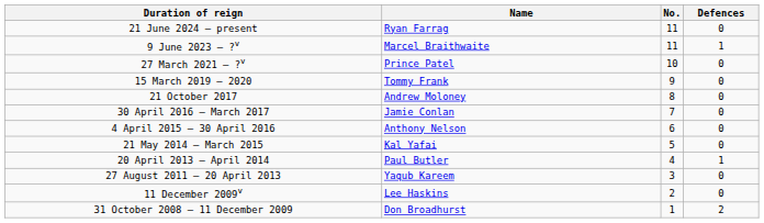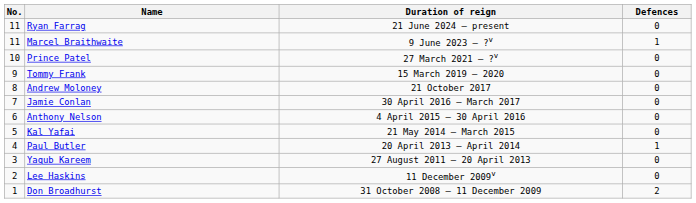columns swapped: No. <-> Duration of reign
